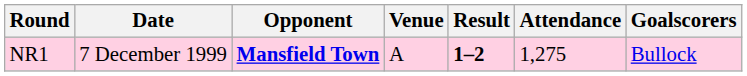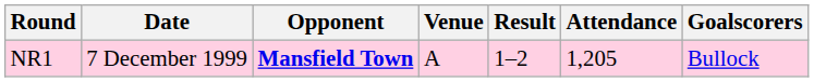NR1 | Result: bold -> normal
NR1 | Attendance: 1,275 -> 1,205
